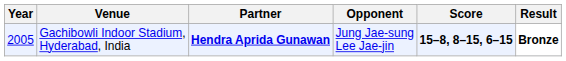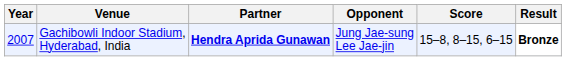Gachibowli Indoor Stadium, Hyderabad, India | Year: 2005 -> 2007
Gachibowli Indoor Stadium, Hyderabad, India | Score: bold -> normal
